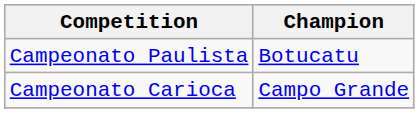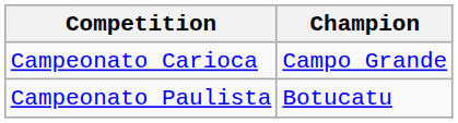rows swapped: Campeonato Carioca <-> Campeonato Paulista
